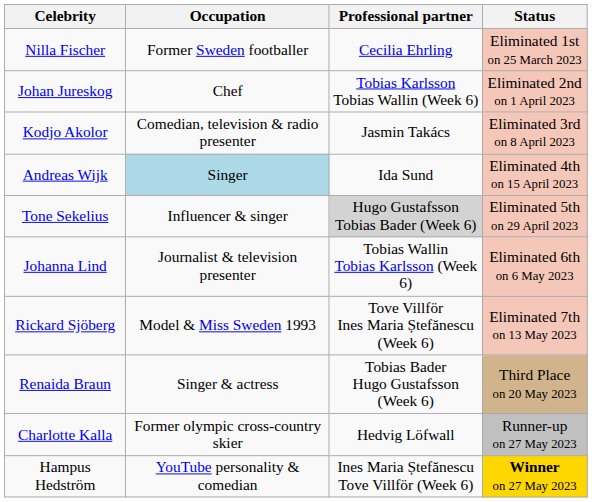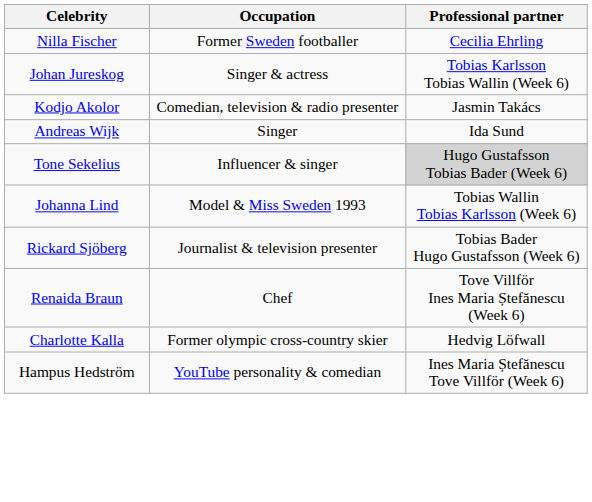- column: Status | Eliminated 1st on 25 March 2023 | Eliminated 2nd on 1 April 2023 | Eliminated 3rd on 8 April 2023 | Eliminated 4th on 15 April 2023 | Eliminated 5th on 29 April 2023 | Eliminated 6th on 6 May 2023 | Eliminated 7th on 13 May 2023 | Third Place on 20 May 2023 | Runner-up on 27 May 2023 | Winner on 27 May 2023
Johan Jureskog | Occupation: Chef -> Singer & actress
Andreas Wijk | Occupation: lightblue background -> no background
Johanna Lind | Occupation: Journalist & television presenter -> Model & Miss Sweden 1993
Rickard Sjöberg | Occupation: Model & Miss Sweden 1993 -> Journalist & television presenter
Rickard Sjöberg | Professional partner: Tove Villför Ines Maria Ștefănescu (Week 6) -> Tobias Bader Hugo Gustafsson (Week 6)
Renaida Braun | Occupation: Singer & actress -> Chef
Renaida Braun | Professional partner: Tobias Bader Hugo Gustafsson (Week 6) -> Tove Villför Ines Maria Ștefănescu (Week 6)
